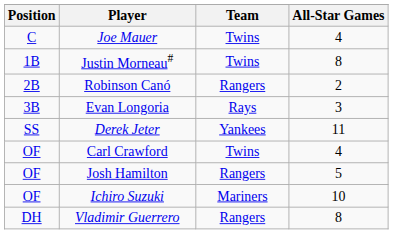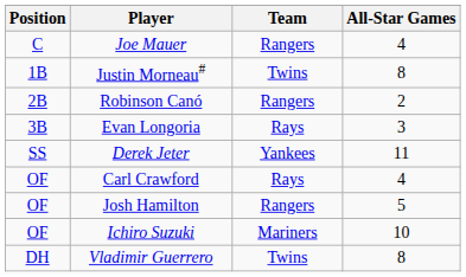Joe Mauer | Team: Twins -> Rangers
Carl Crawford | Team: Twins -> Rays
Vladimir Guerrero | Team: Rangers -> Twins
